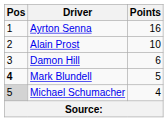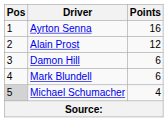Alain Prost | Points: 10 -> 12
Mark Blundell | Pos: bold -> normal
Mark Blundell | Points: 5 -> 6
